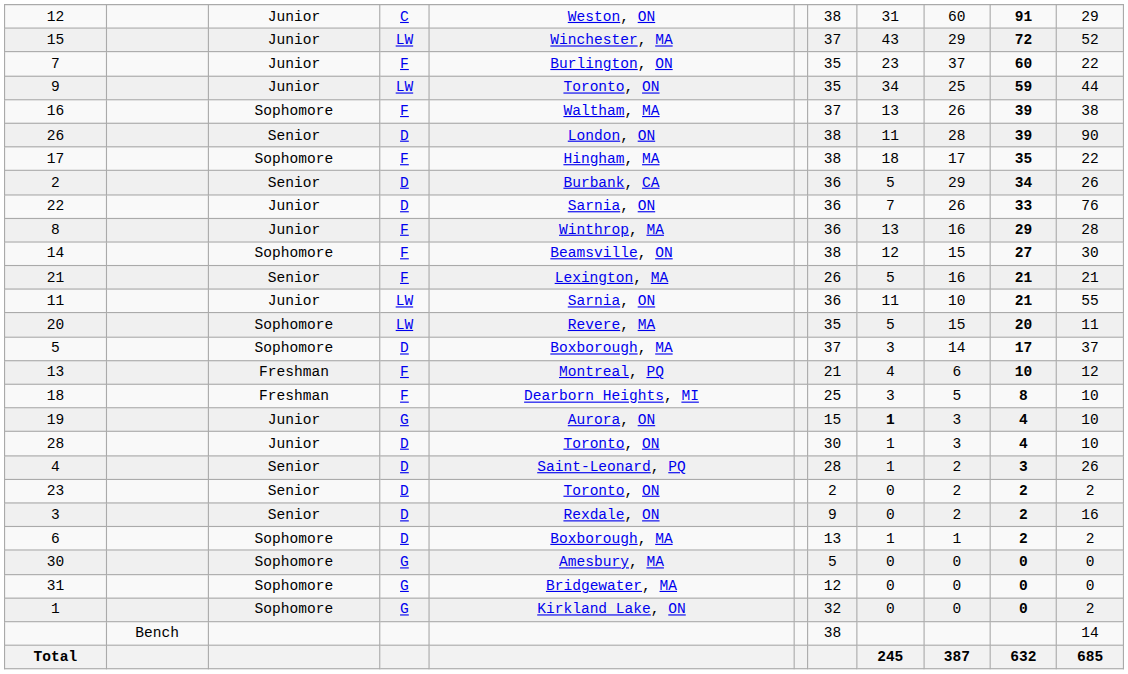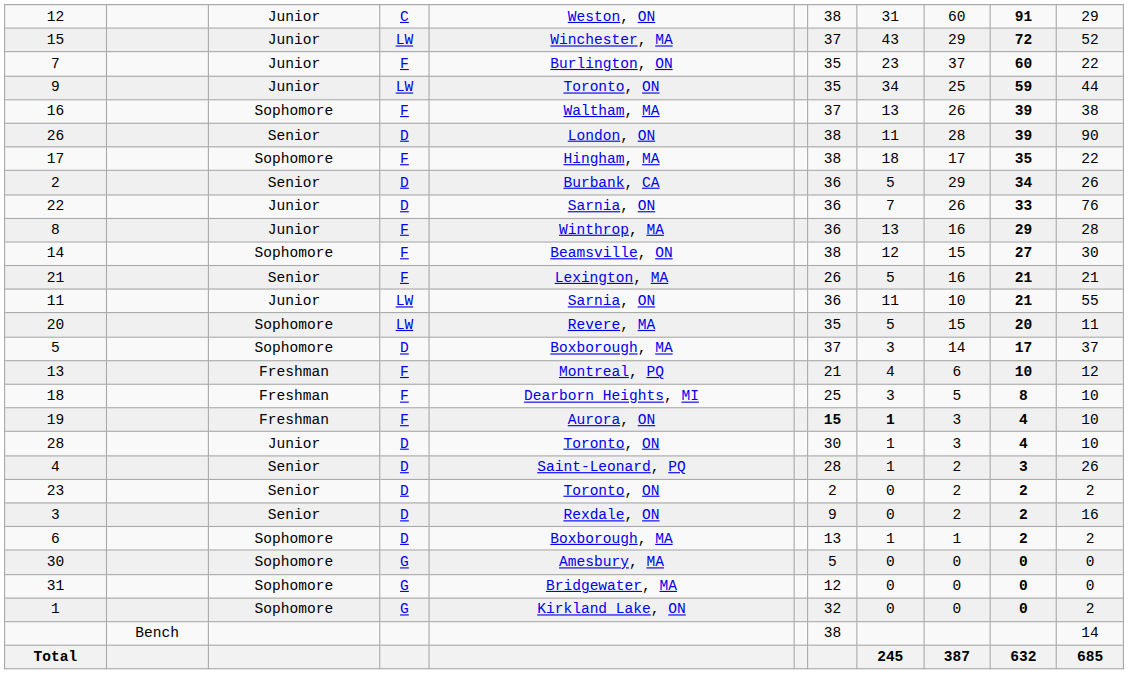19 | column 3: Junior -> Freshman
19 | column 4: G -> F
19 | column 7: normal -> bold
